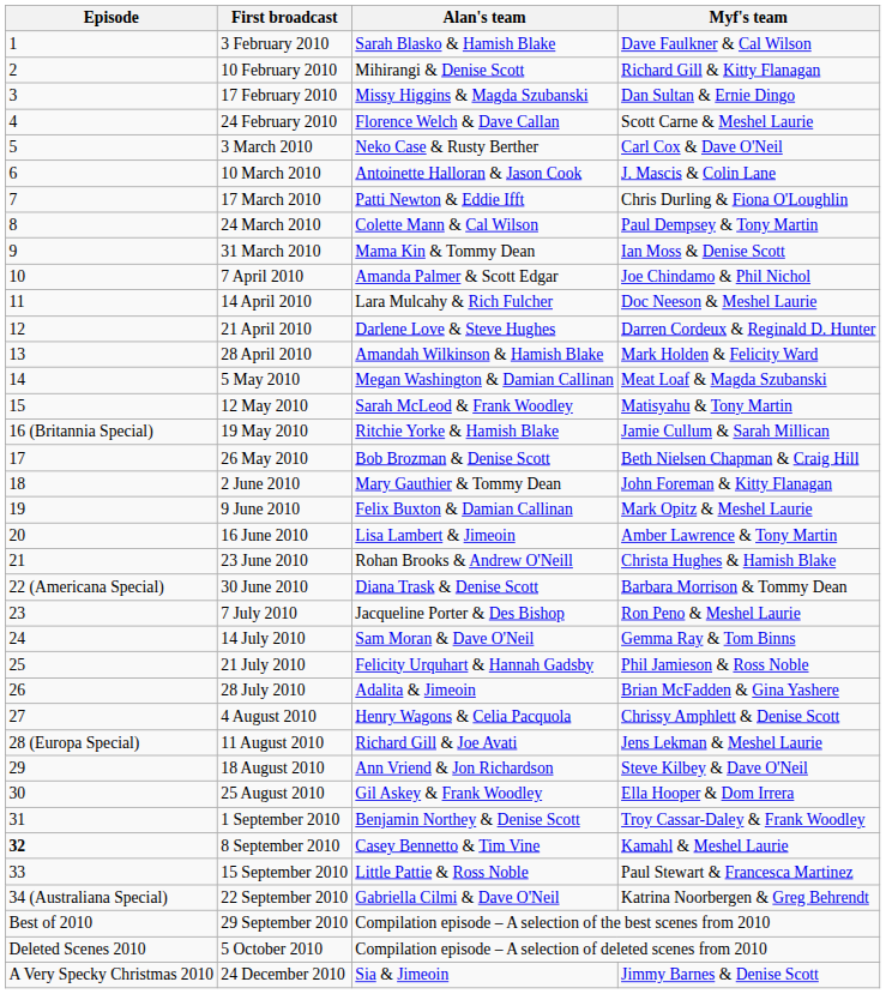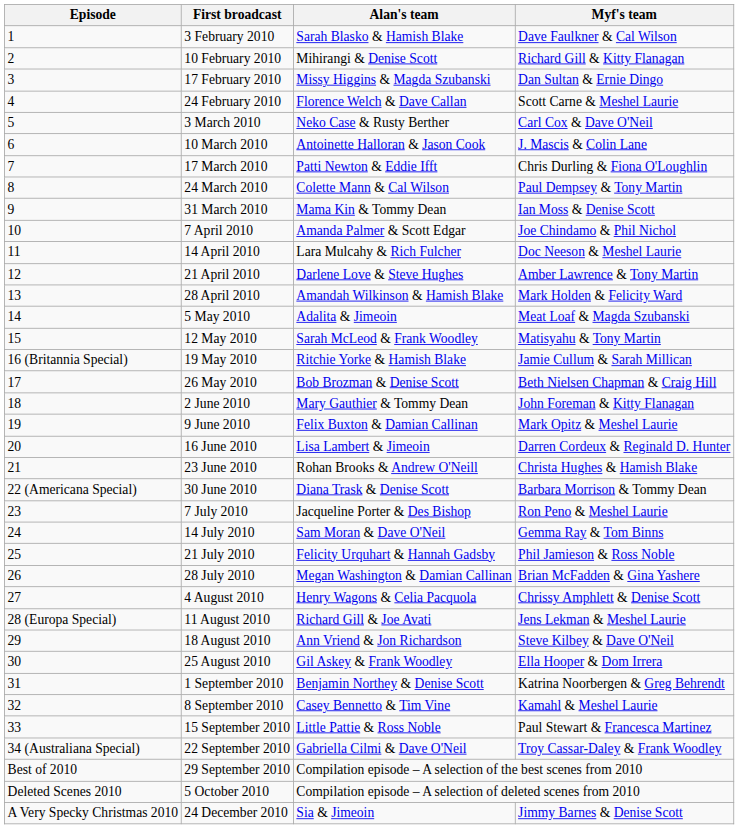21 April 2010 | Myf's team: Darren Cordeux & Reginald D. Hunter -> Amber Lawrence & Tony Martin
5 May 2010 | Alan's team: Megan Washington & Damian Callinan -> Adalita & Jimeoin
16 June 2010 | Myf's team: Amber Lawrence & Tony Martin -> Darren Cordeux & Reginald D. Hunter
28 July 2010 | Alan's team: Adalita & Jimeoin -> Megan Washington & Damian Callinan
1 September 2010 | Myf's team: Troy Cassar-Daley & Frank Woodley -> Katrina Noorbergen & Greg Behrendt
8 September 2010 | Episode: bold -> normal
22 September 2010 | Myf's team: Katrina Noorbergen & Greg Behrendt -> Troy Cassar-Daley & Frank Woodley
